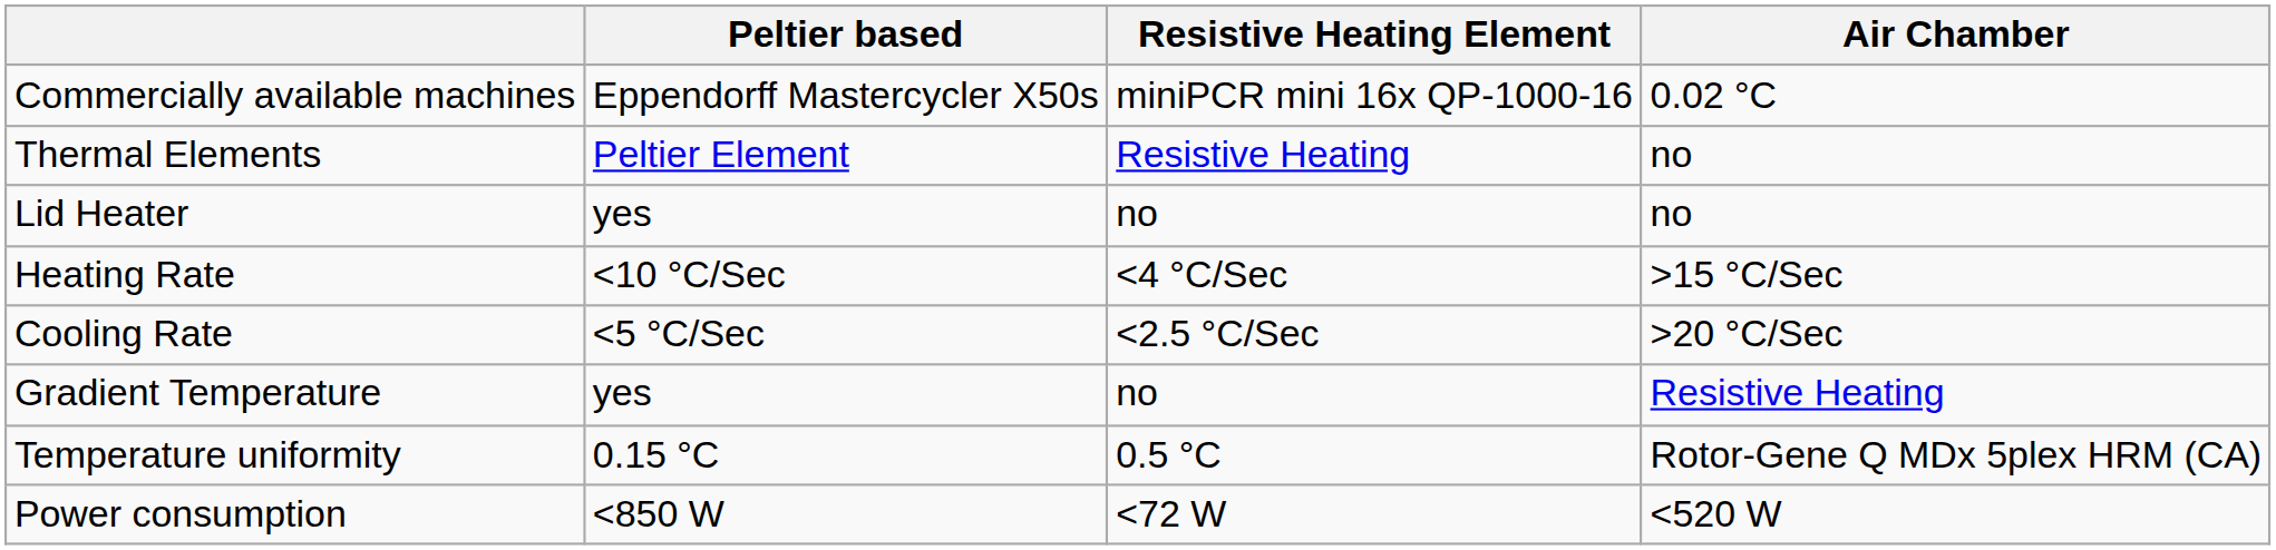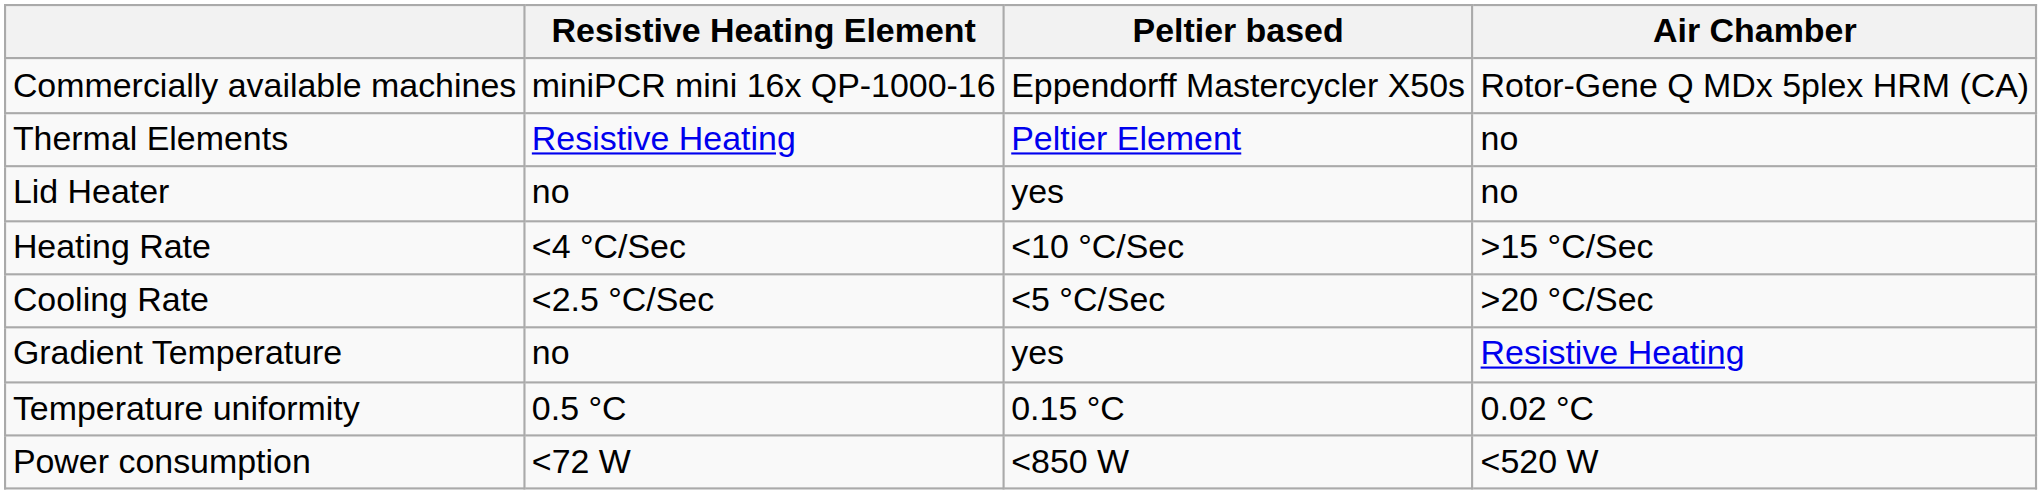columns swapped: Peltier based <-> Resistive Heating Element
Commercially available machines | Air Chamber: 0.02 °C -> Rotor-Gene Q MDx 5plex HRM (CA)
Temperature uniformity | Air Chamber: Rotor-Gene Q MDx 5plex HRM (CA) -> 0.02 °C
